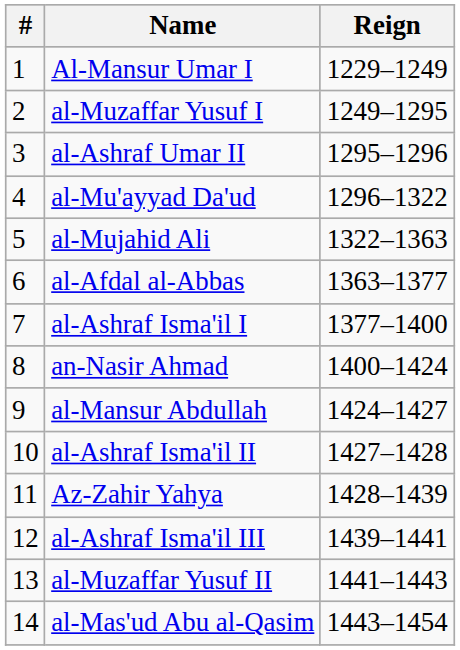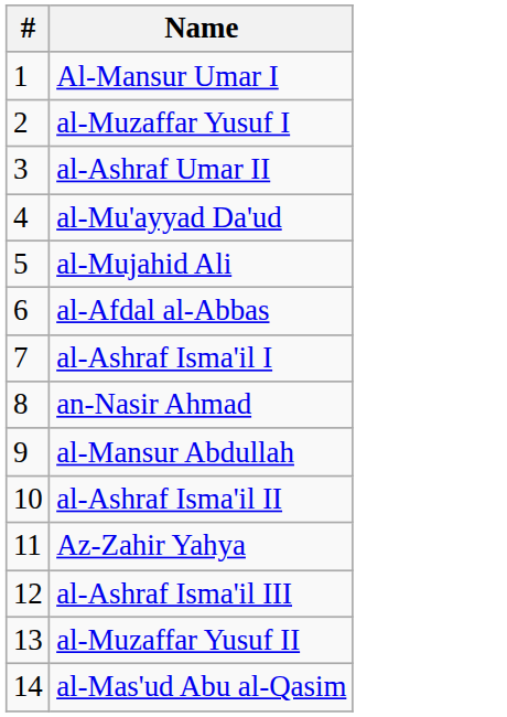- column: Reign | 1229–1249 | 1249–1295 | 1295–1296 | 1296–1322 | 1322–1363 | 1363–1377 | 1377–1400 | 1400–1424 | 1424–1427 | 1427–1428 | 1428–1439 | 1439–1441 | 1441–1443 | 1443–1454
